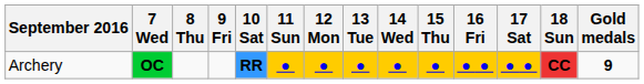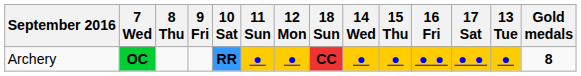columns swapped: 13 Tue <-> 18 Sun
Archery | Gold medals: 9 -> 8
